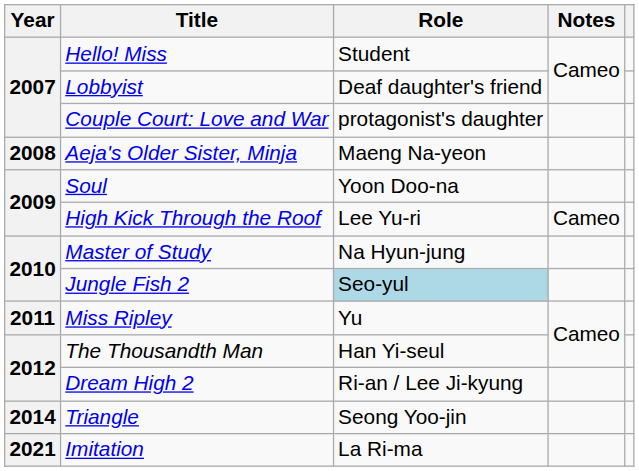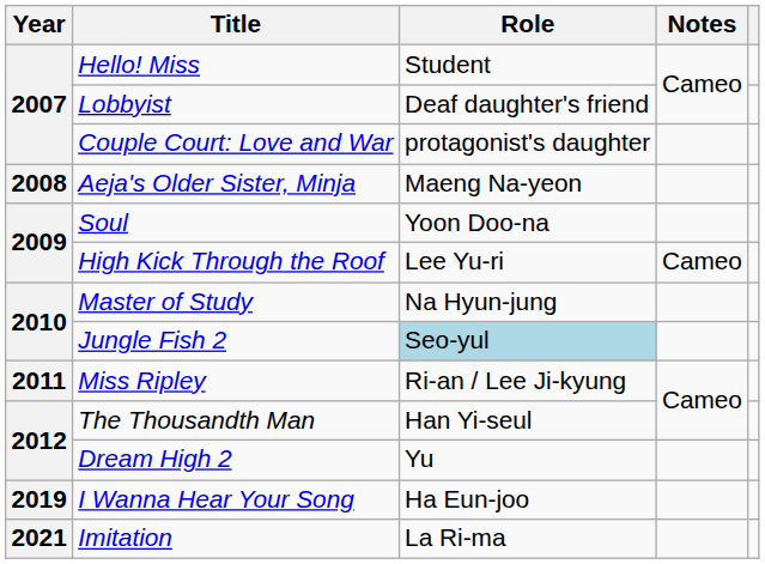Miss Ripley | Role: Yu -> Ri-an / Lee Ji-kyung
Dream High 2 | Role: Ri-an / Lee Ji-kyung -> Yu
- row: 2014 | Triangle | Seong Yoo-jin
+ row: 2019 | I Wanna Hear Your Song | Ha Eun-joo
